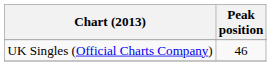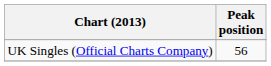UK Singles (Official Charts Company) | Peak position: 46 -> 56
